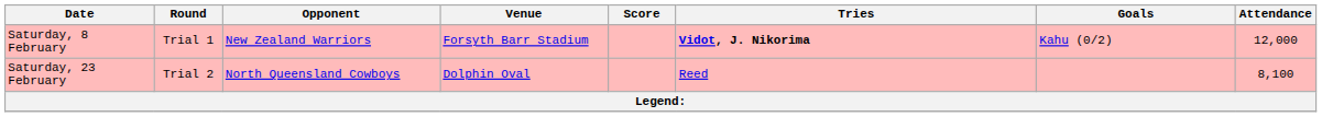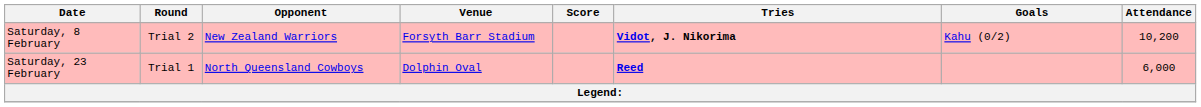Saturday, 8 February | Round: Trial 1 -> Trial 2
Saturday, 8 February | Attendance: 12,000 -> 10,200
Saturday, 23 February | Round: Trial 2 -> Trial 1
Saturday, 23 February | Tries: normal -> bold
Saturday, 23 February | Attendance: 8,100 -> 6,000
